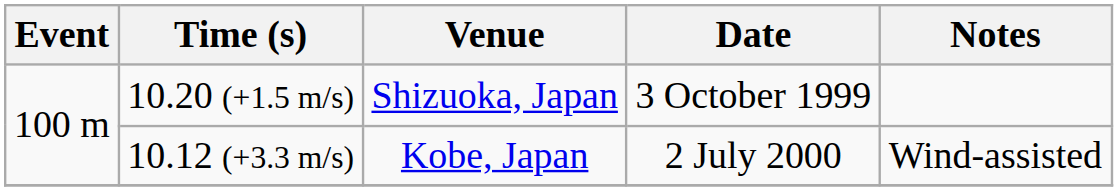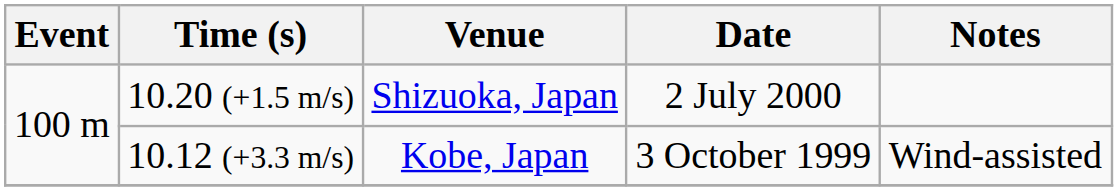10.20 (+1.5 m/s) | Date: 3 October 1999 -> 2 July 2000
10.12 (+3.3 m/s) | Date: 2 July 2000 -> 3 October 1999
